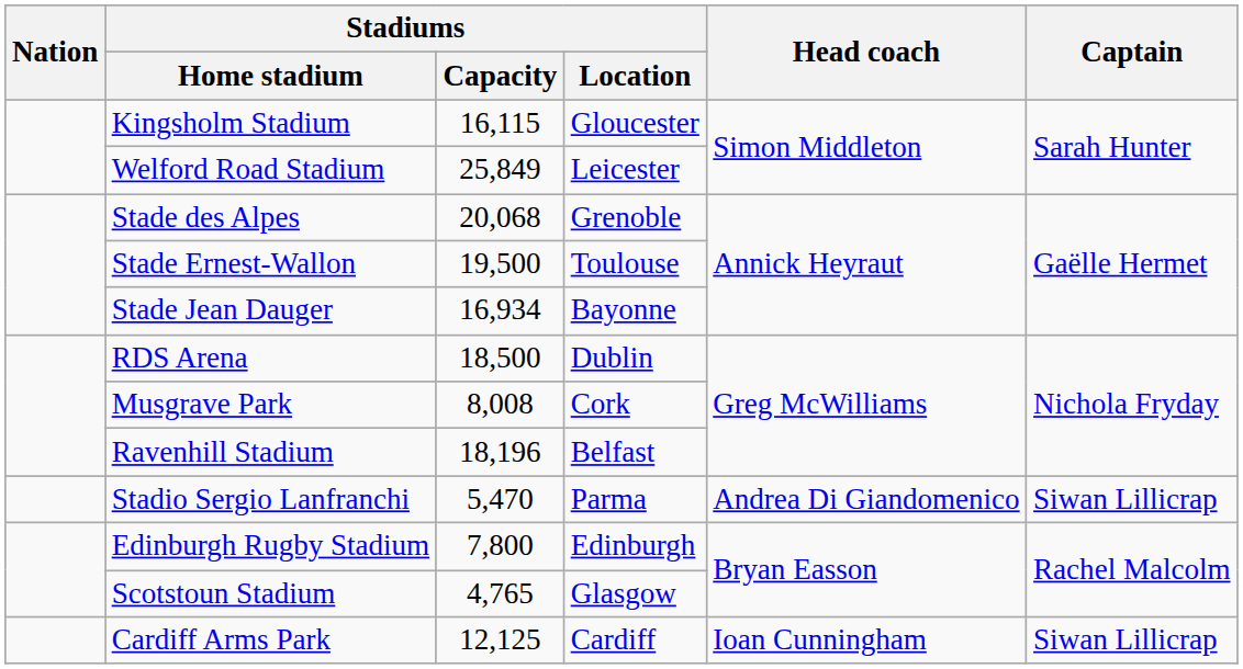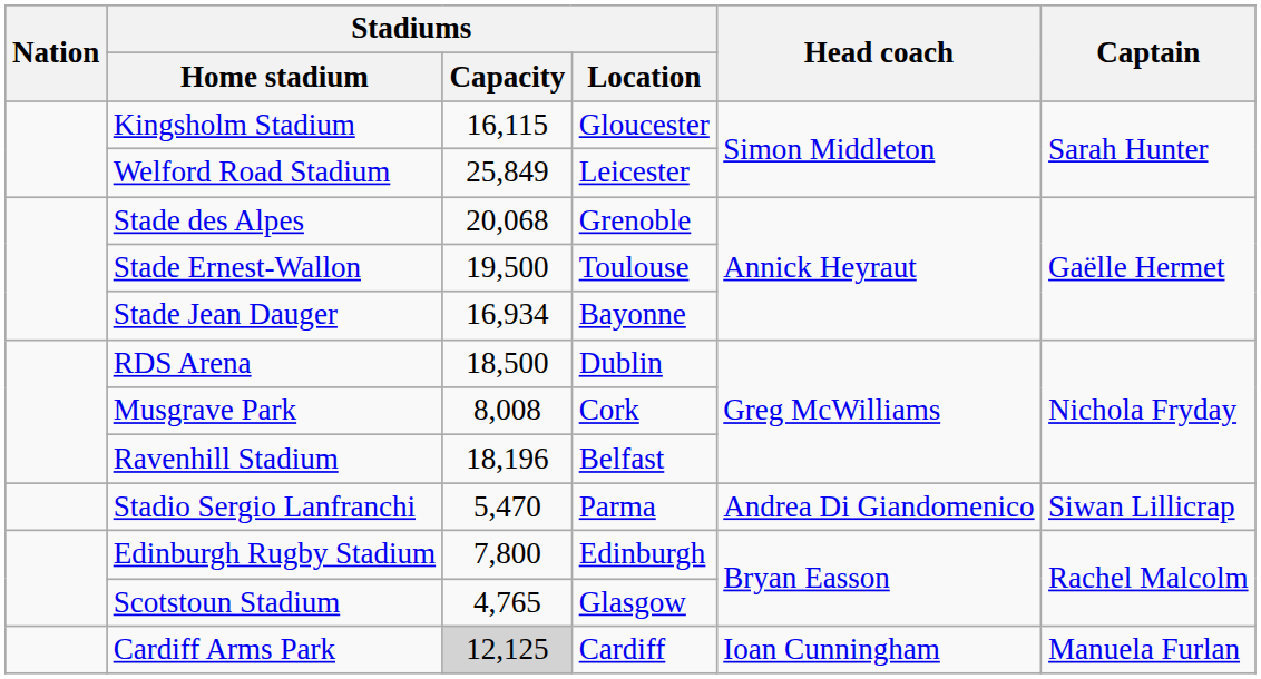Cardiff Arms Park | Stadiums / Capacity: no background -> lightgrey background
Cardiff Arms Park | Captain: Siwan Lillicrap -> Manuela Furlan
